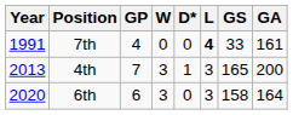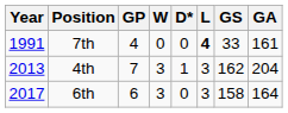4th | GS: 165 -> 162
4th | GA: 200 -> 204
6th | Year: 2020 -> 2017
